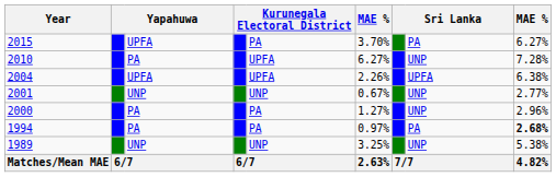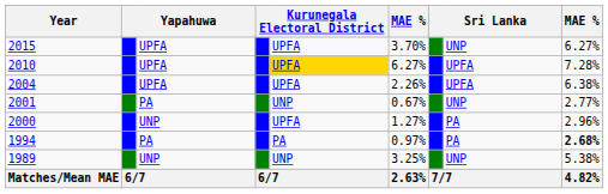2015 | column 5: PA -> UPFA
2015 | column 8: PA -> UNP
2010 | column 3: PA -> UPFA
2010 | column 5: no background -> gold background
2010 | column 8: UNP -> UPFA
2001 | column 3: UNP -> PA
2000 | column 3: PA -> UNP
2000 | column 5: PA -> UPFA
2000 | column 8: UNP -> PA
